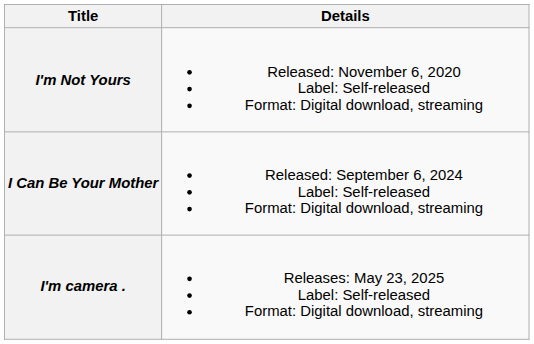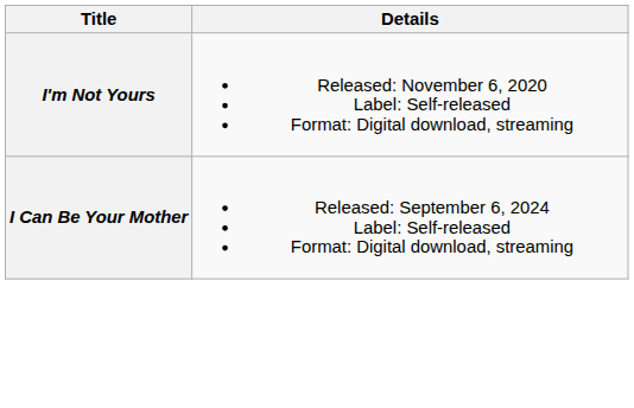- row: I'm camera . | Releases: May 23, 2025 Label: Self-released Format: Digital download, streaming
